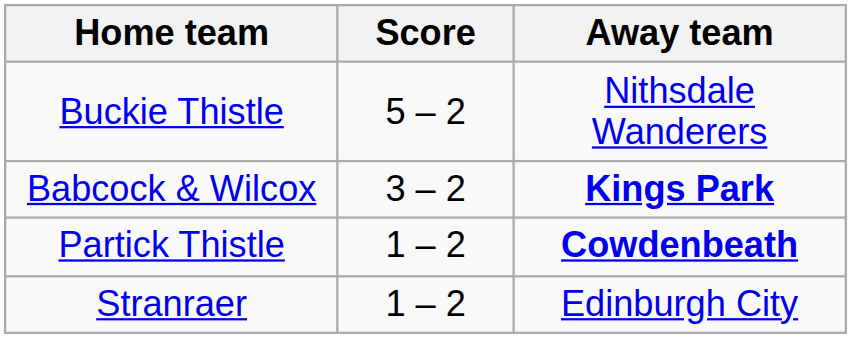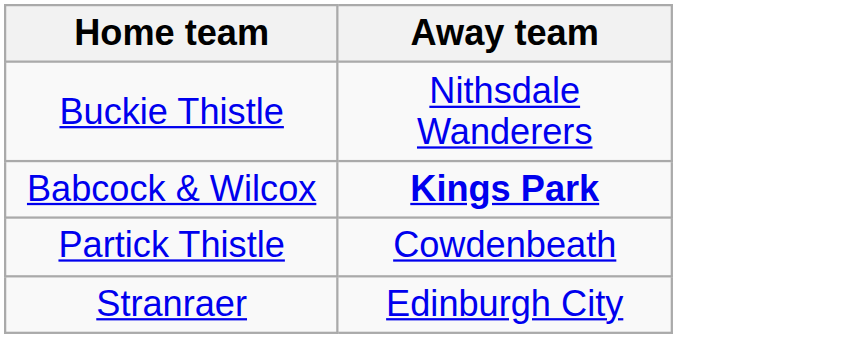- column: Score | 5 – 2 | 3 – 2 | 1 – 2 | 1 – 2
Partick Thistle | Away team: bold -> normal
